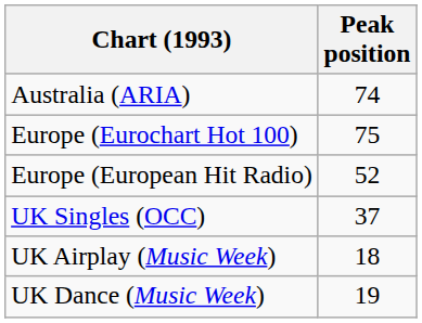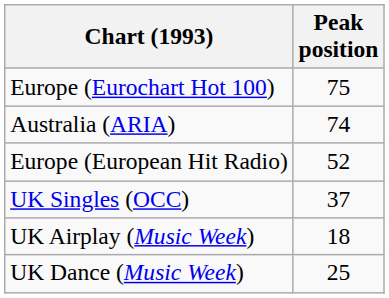rows swapped: Australia (ARIA) <-> Europe (Eurochart Hot 100)
UK Dance (Music Week) | Peak position: 19 -> 25
